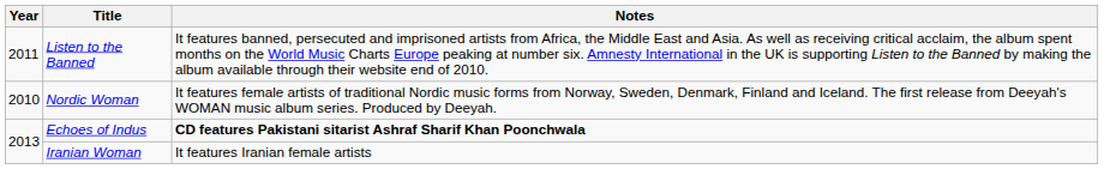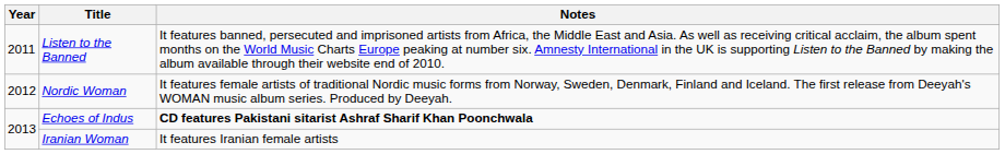Nordic Woman | Year: 2010 -> 2012
